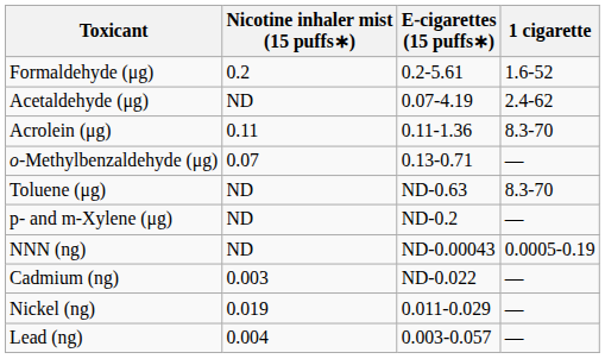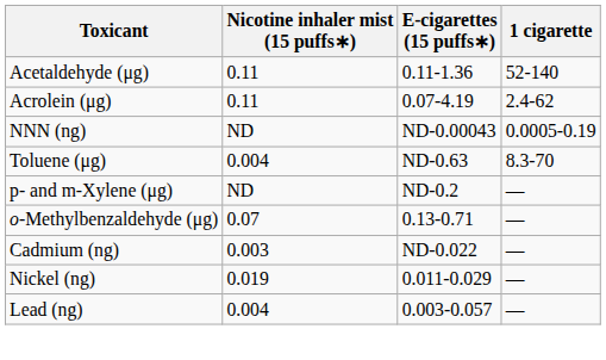- row: Formaldehyde (μg) | 0.2 | 0.2-5.61 | 1.6-52
Acetaldehyde (μg) | Nicotine inhaler mist (15 puffs∗): ND -> 0.11
Acetaldehyde (μg) | E-cigarettes (15 puffs∗): 0.07-4.19 -> 0.11-1.36
Acetaldehyde (μg) | 1 cigarette: 2.4-62 -> 52-140
Acrolein (μg) | E-cigarettes (15 puffs∗): 0.11-1.36 -> 0.07-4.19
Acrolein (μg) | 1 cigarette: 8.3-70 -> 2.4-62
rows swapped: o-Methylbenzaldehyde (μg) <-> NNN (ng)
Toluene (μg) | Nicotine inhaler mist (15 puffs∗): ND -> 0.004
